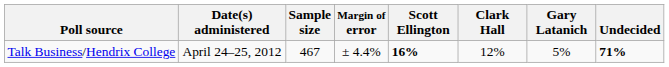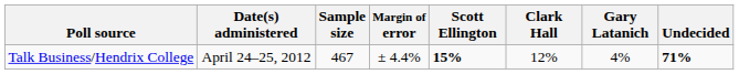Talk Business/Hendrix College | Scott Ellington: 16% -> 15%
Talk Business/Hendrix College | Gary Latanich: 5% -> 4%
